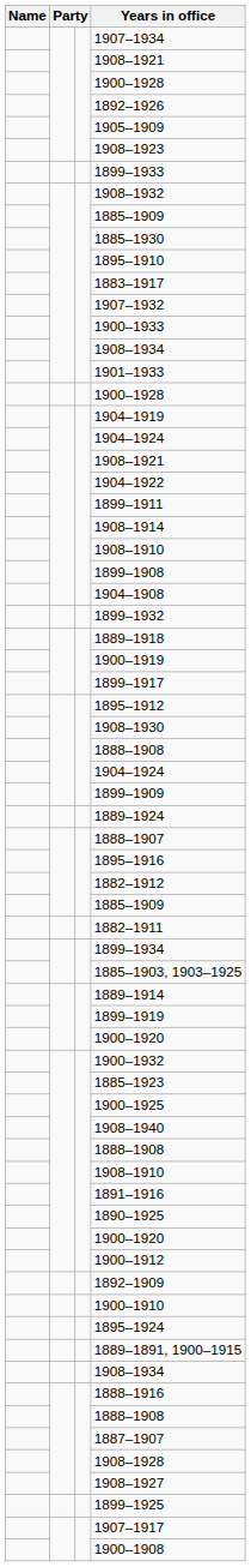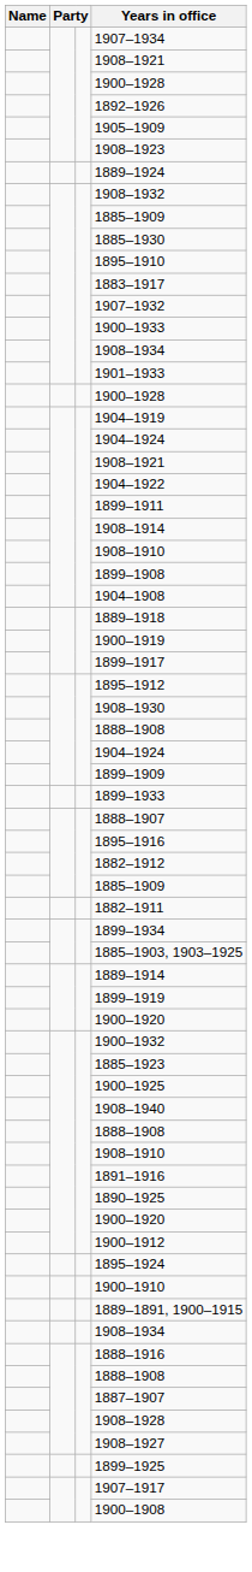rows swapped: 1899–1933 <-> 1889–1924
- row: 1899–1932
- row: 1892–1909
rows swapped: 1895–1924 <-> 1900–1910
